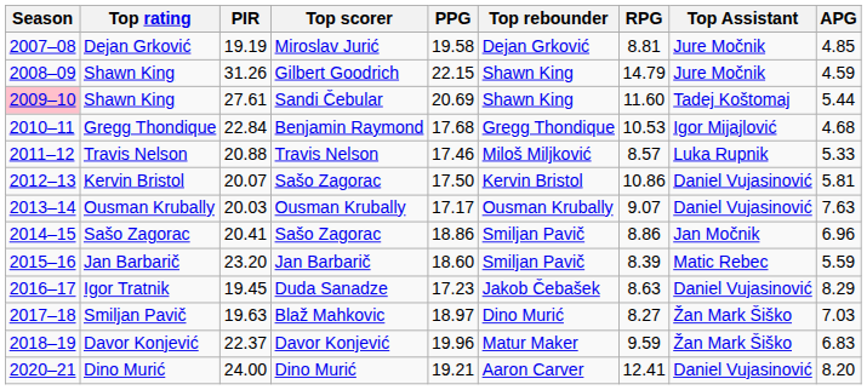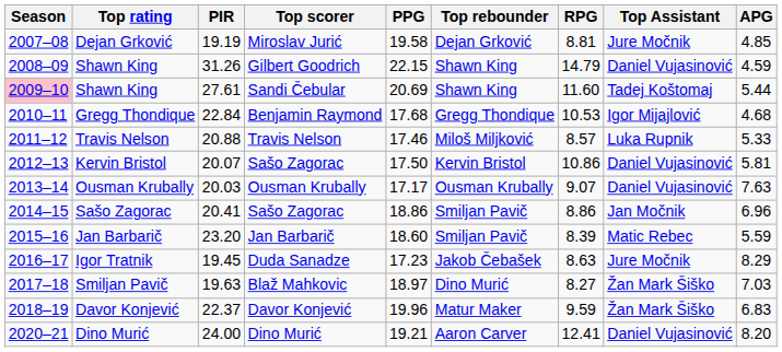Shawn King / Gilbert Goodrich | Top Assistant: Jure Močnik -> Daniel Vujasinović
Igor Tratnik | Top Assistant: Daniel Vujasinović -> Jure Močnik
